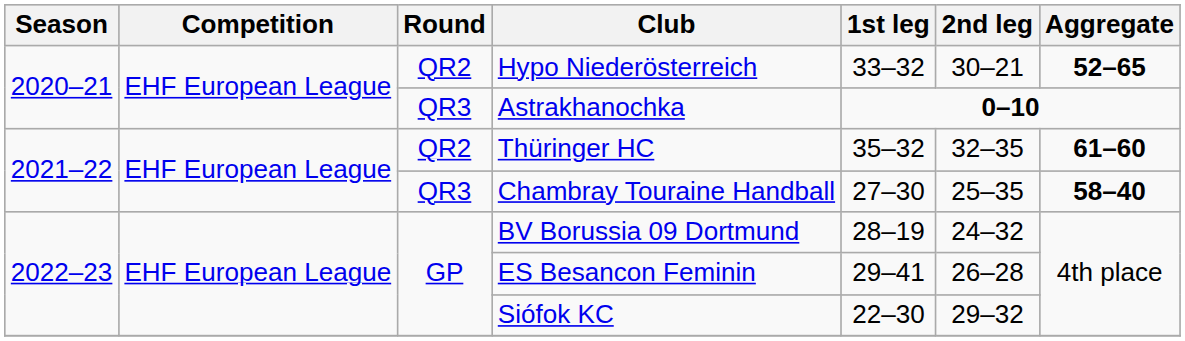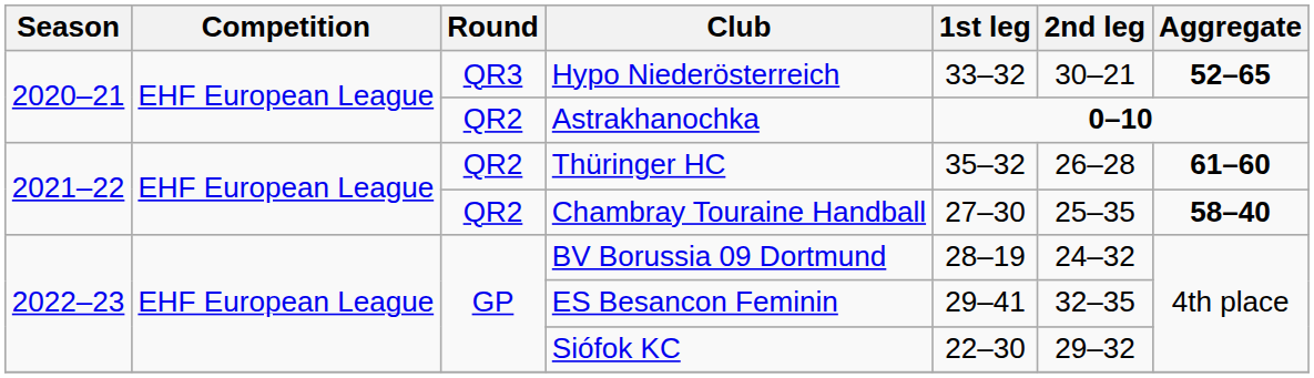Hypo Niederösterreich | Round: QR2 -> QR3
Astrakhanochka | Round: QR3 -> QR2
Thüringer HC | 2nd leg: 32–35 -> 26–28
Chambray Touraine Handball | Round: QR3 -> QR2
ES Besancon Feminin | 2nd leg: 26–28 -> 32–35
